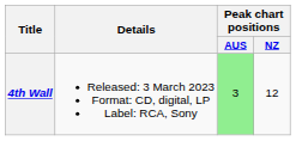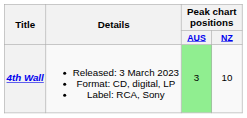4th Wall | Peak chart positions / NZ: 12 -> 10
